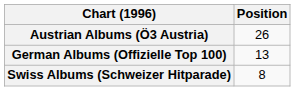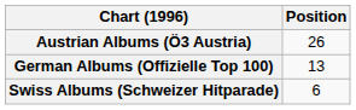Swiss Albums (Schweizer Hitparade) | Position: 8 -> 6
